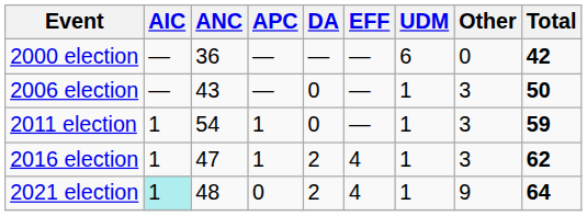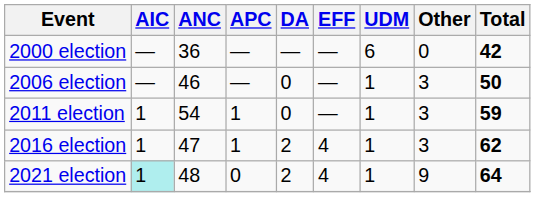2006 election | ANC: 43 -> 46
